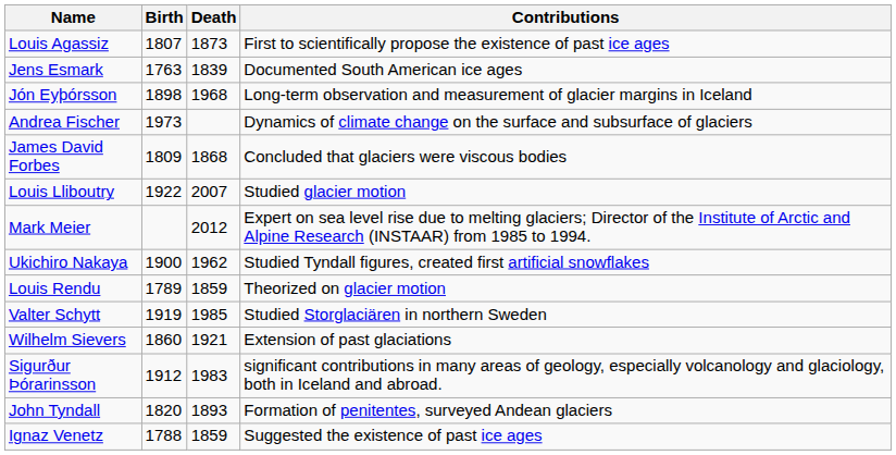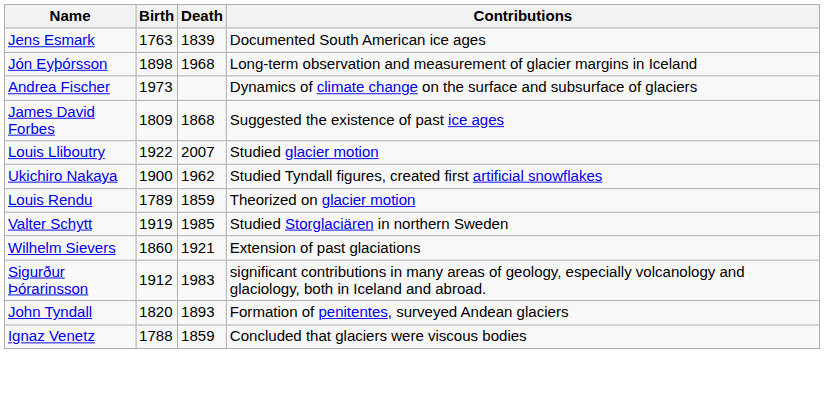- row: Louis Agassiz | 1807 | 1873 | First to scientifically propose the existence of past ice ages
James David Forbes | Contributions: Concluded that glaciers were viscous bodies -> Suggested the existence of past ice ages
- row: Mark Meier | 2012 | Expert on sea level rise due to melting glaciers; Director of the Institute of Arctic and Alpine Research (INSTAAR) from 1985 to 1994.
Ignaz Venetz | Contributions: Suggested the existence of past ice ages -> Concluded that glaciers were viscous bodies
